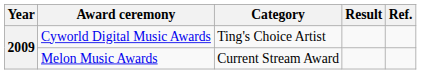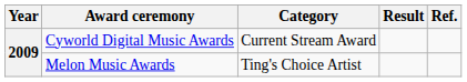Cyworld Digital Music Awards | Category: Ting's Choice Artist -> Current Stream Award
Melon Music Awards | Category: Current Stream Award -> Ting's Choice Artist
